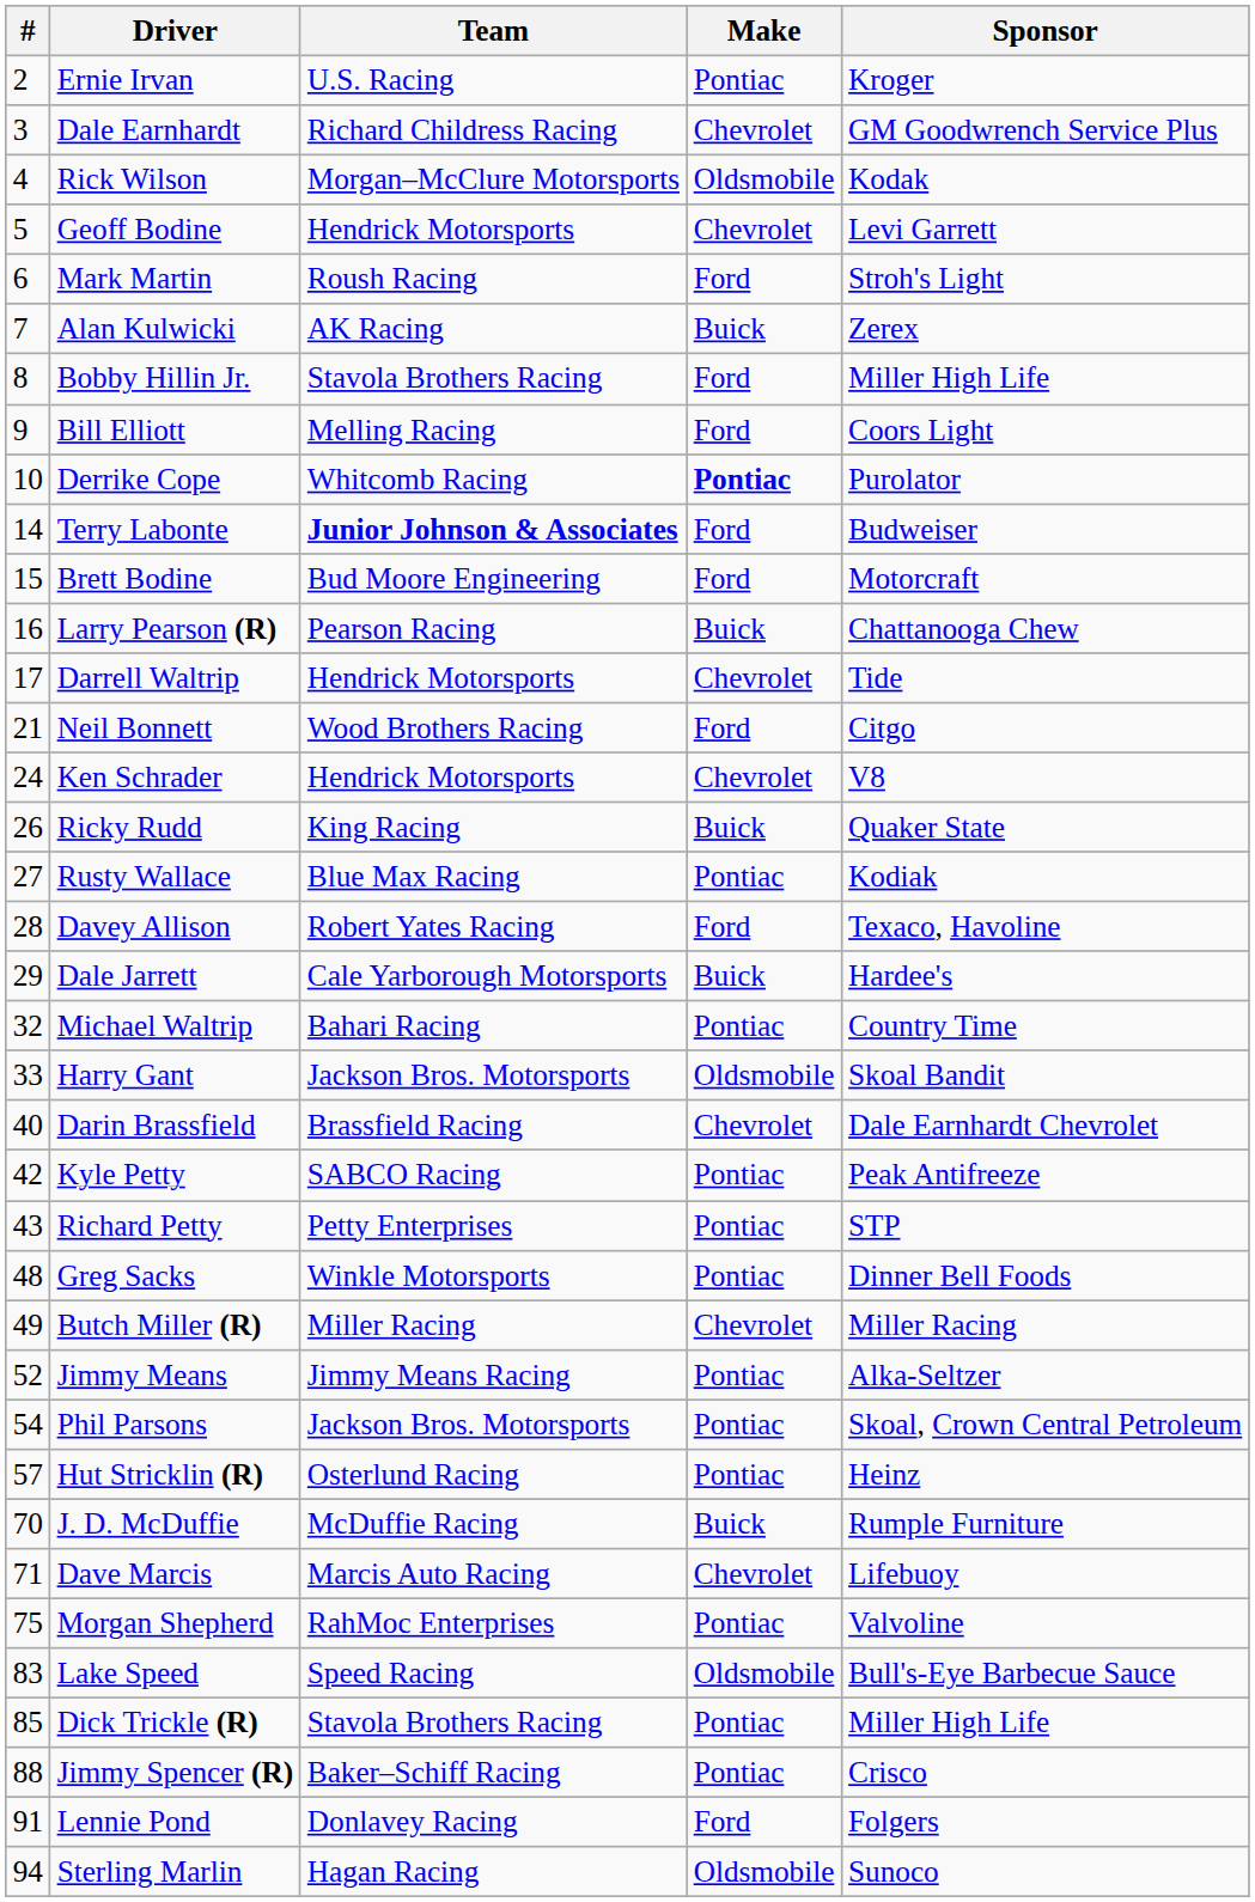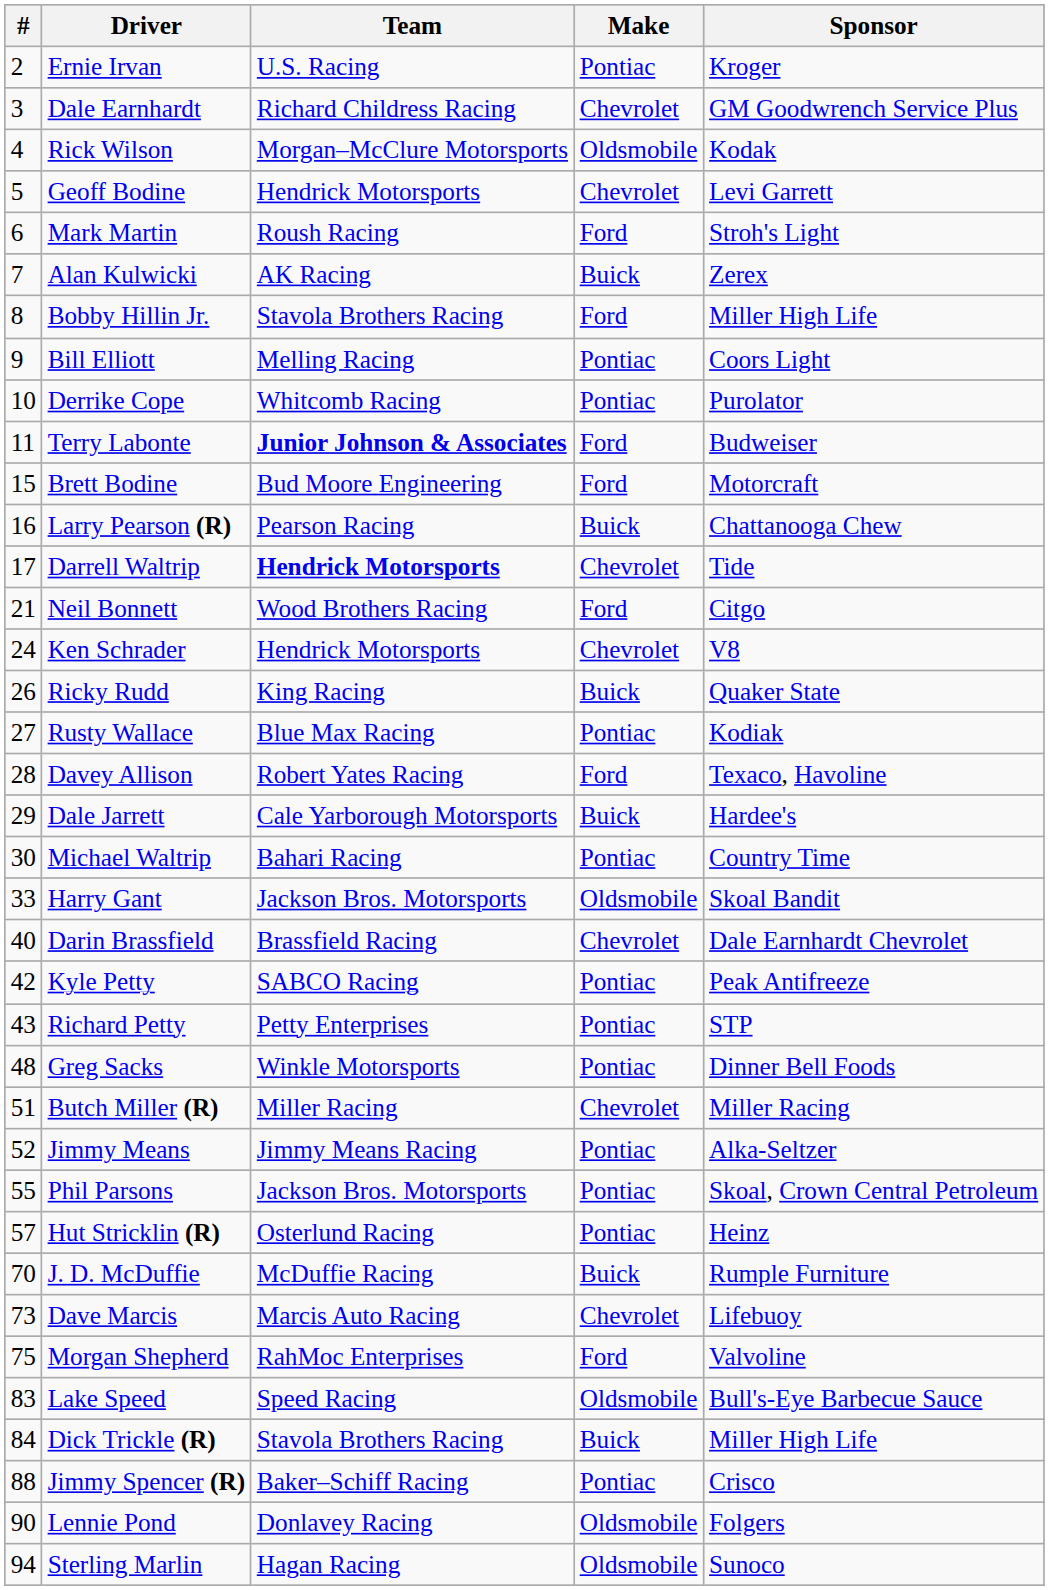Bill Elliott | Make: Ford -> Pontiac
Derrike Cope | Make: bold -> normal
Terry Labonte | #: 14 -> 11
Darrell Waltrip | Team: normal -> bold
Michael Waltrip | #: 32 -> 30
Butch Miller (R) | #: 49 -> 51
Phil Parsons | #: 54 -> 55
Dave Marcis | #: 71 -> 73
Morgan Shepherd | Make: Pontiac -> Ford
Dick Trickle (R) | #: 85 -> 84
Dick Trickle (R) | Make: Pontiac -> Buick
Lennie Pond | #: 91 -> 90
Lennie Pond | Make: Ford -> Oldsmobile
